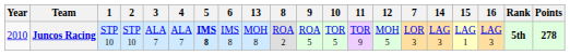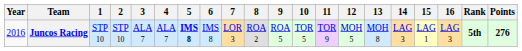columns swapped: 7 <-> 13
Juncos Racing | Year: 2010 -> 2016
Juncos Racing | Points: 278 -> 276
